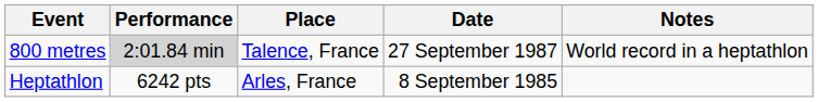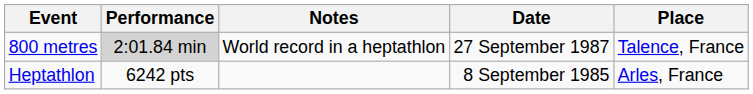columns swapped: Place <-> Notes
